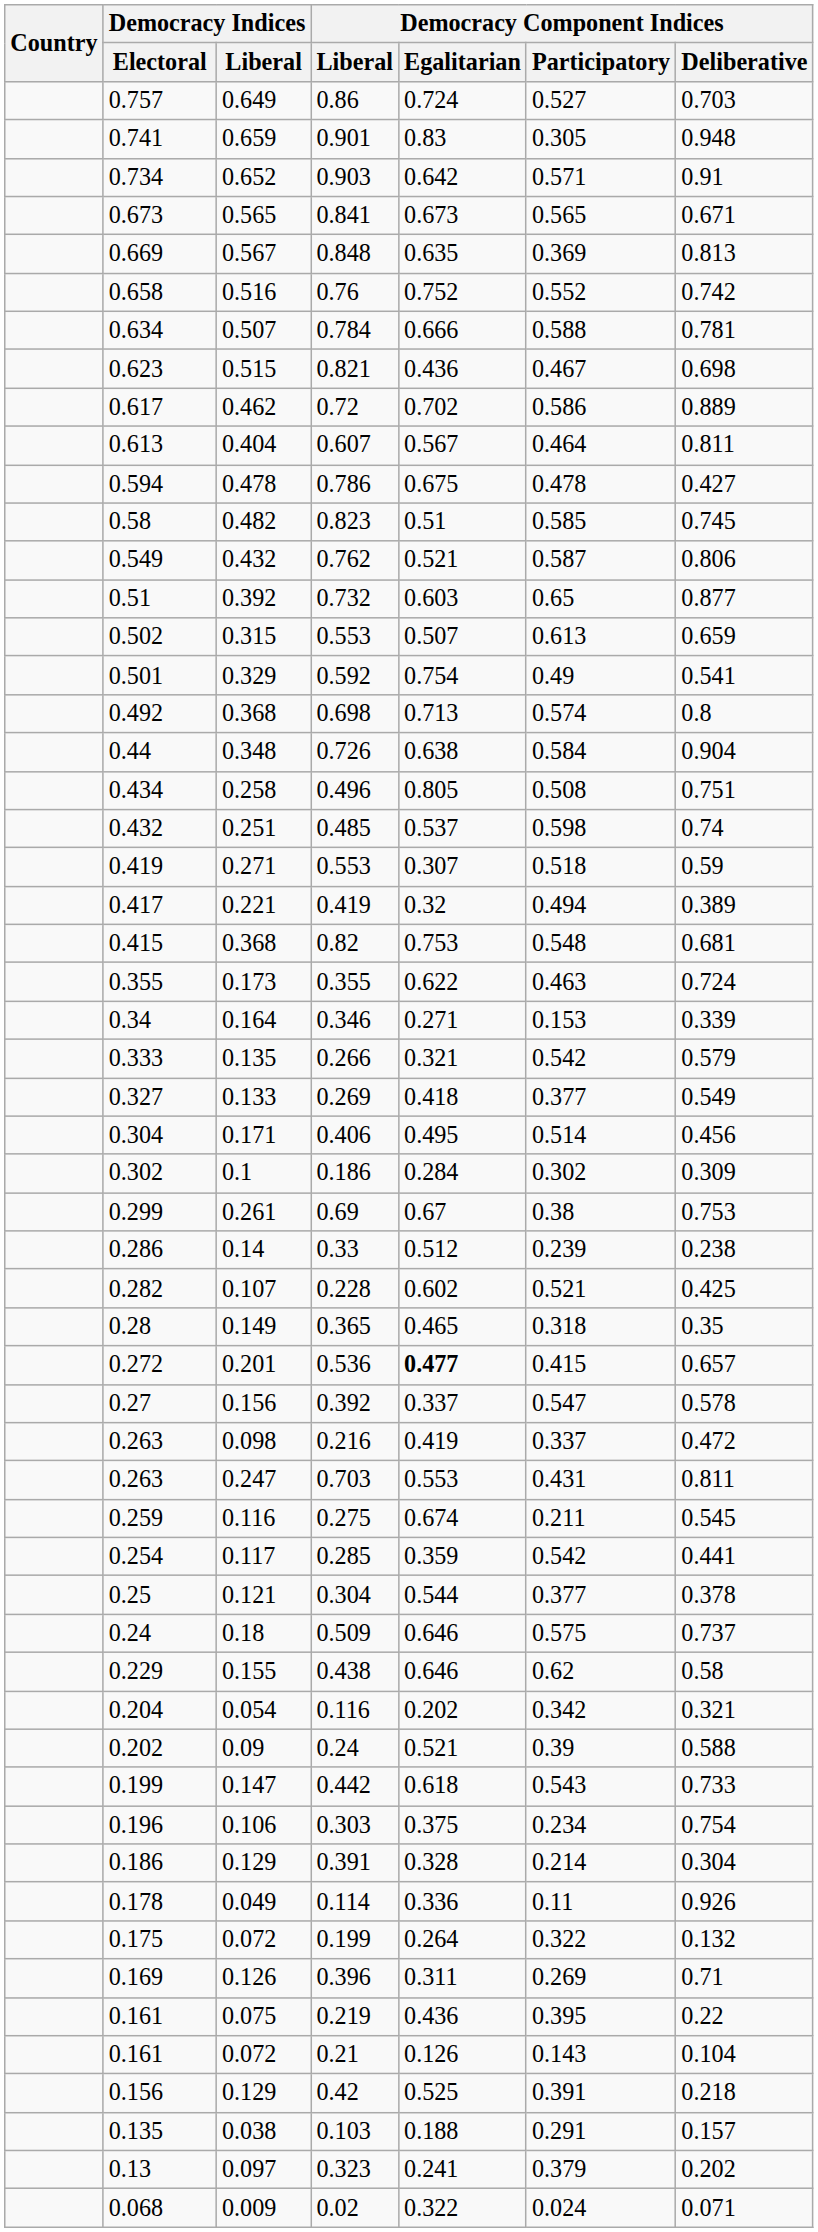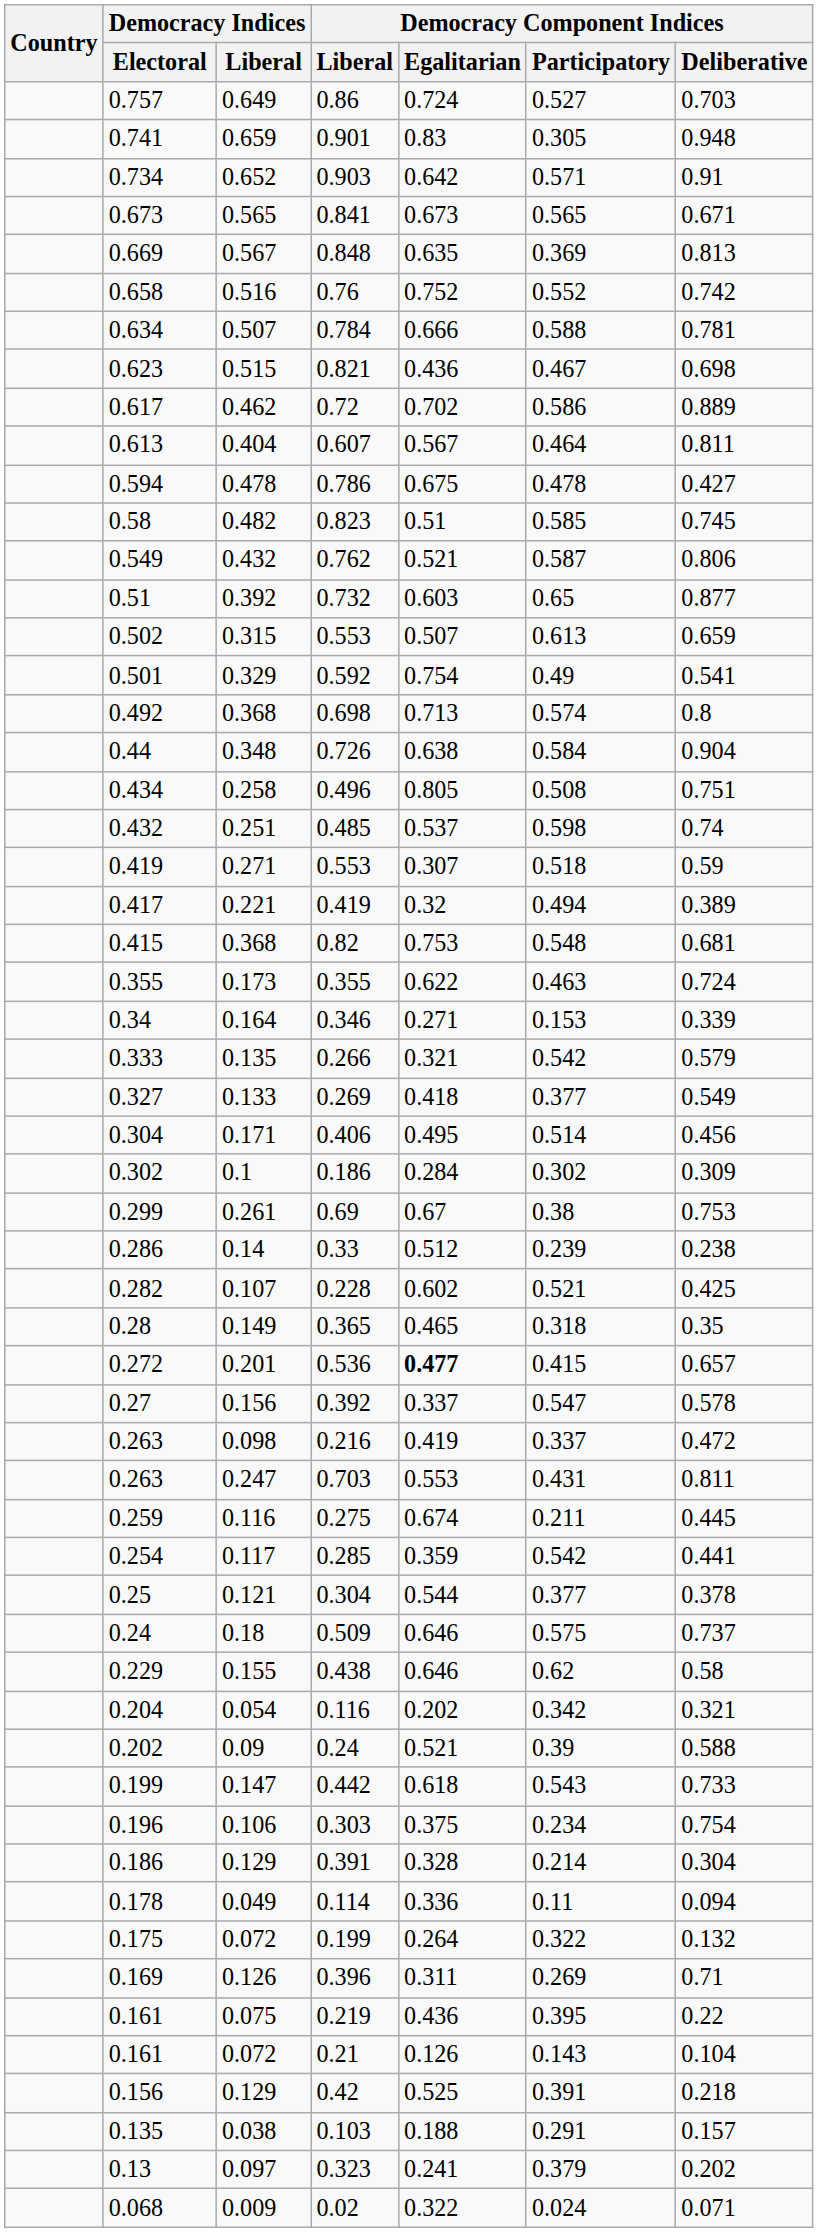0.275 | Democracy Component Indices / Deliberative: 0.545 -> 0.445
0.114 | Democracy Component Indices / Deliberative: 0.926 -> 0.094
